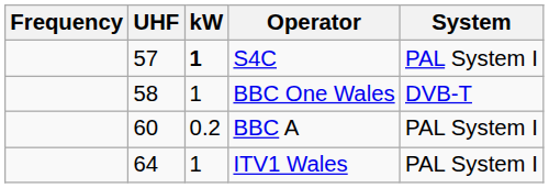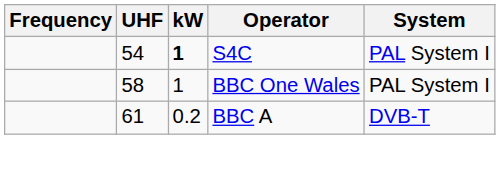S4C | UHF: 57 -> 54
BBC One Wales | System: DVB-T -> PAL System I
BBC A | UHF: 60 -> 61
BBC A | System: PAL System I -> DVB-T
- row: 64 | 1 | ITV1 Wales | PAL System I
